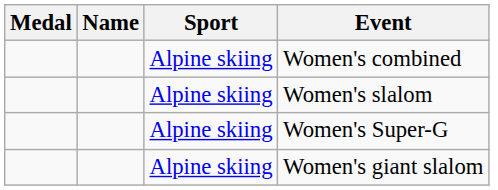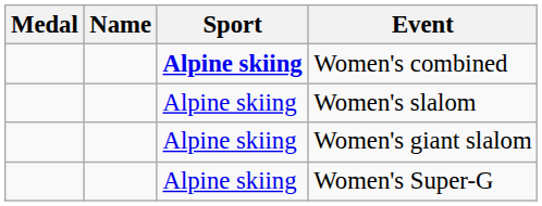Women's combined | Sport: normal -> bold
rows swapped: Women's giant slalom <-> Women's Super-G
